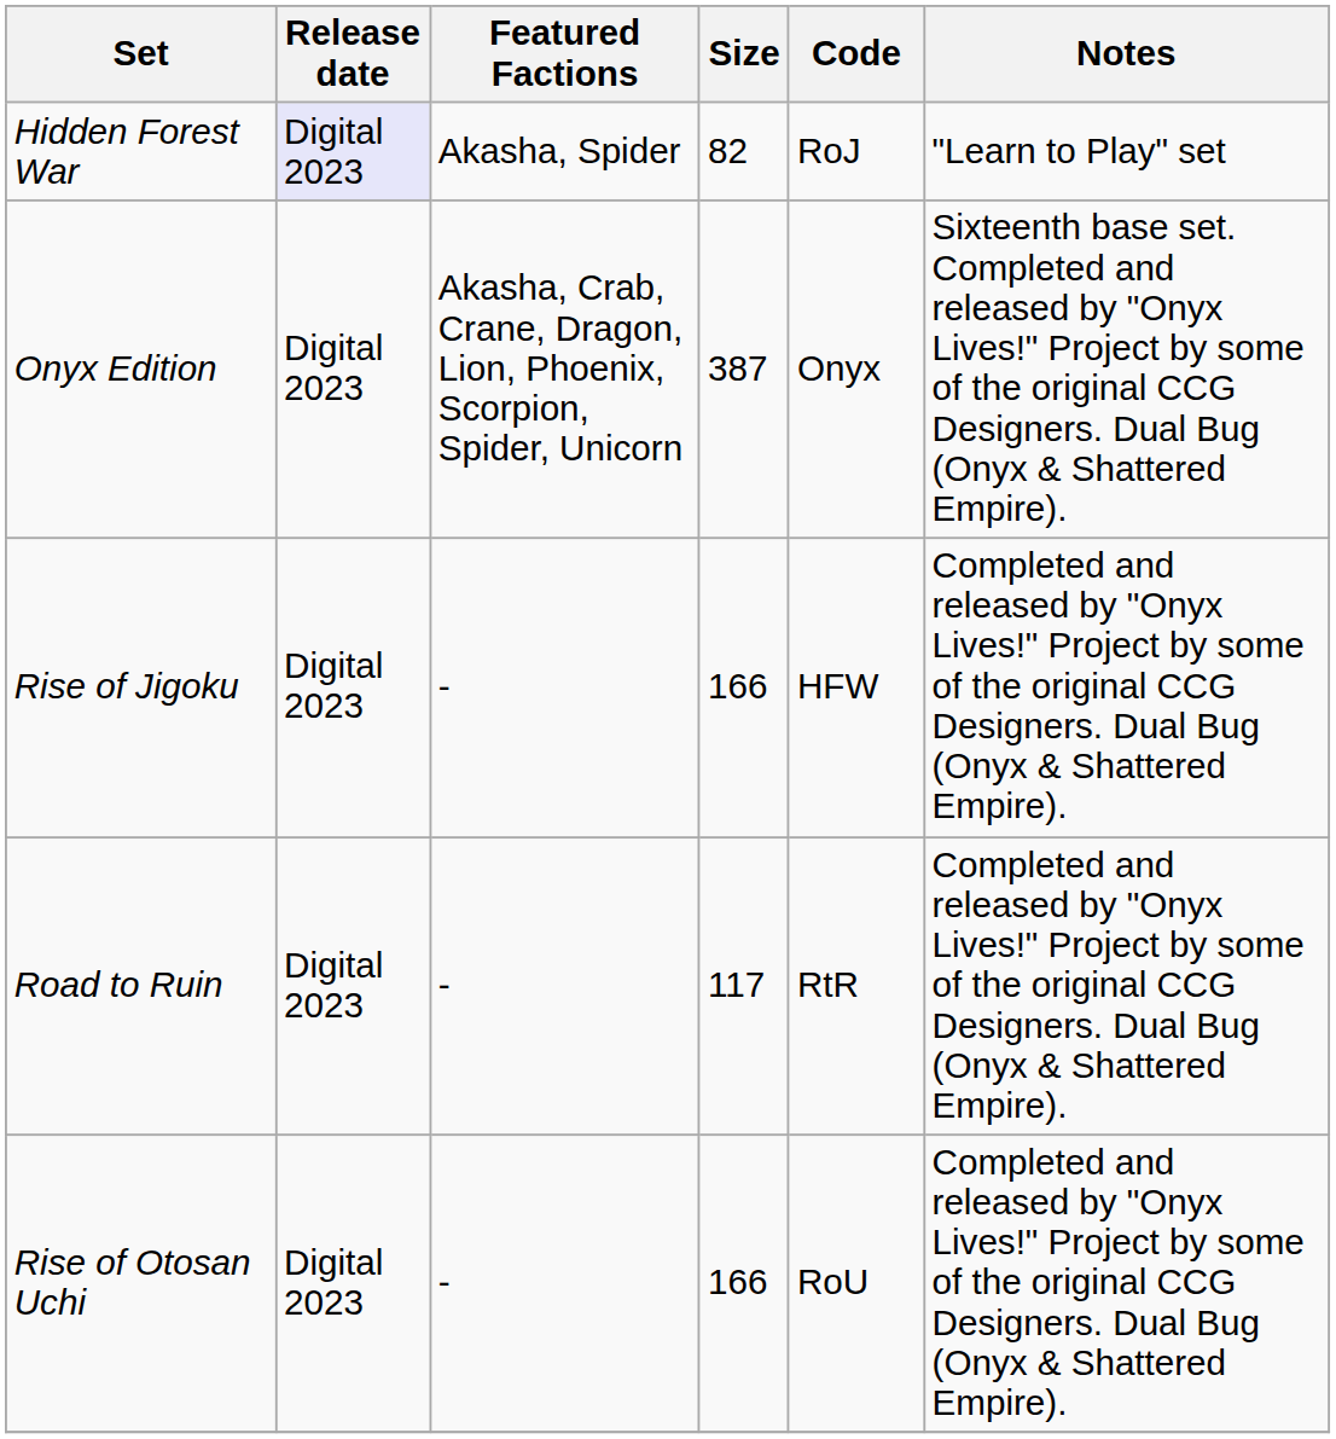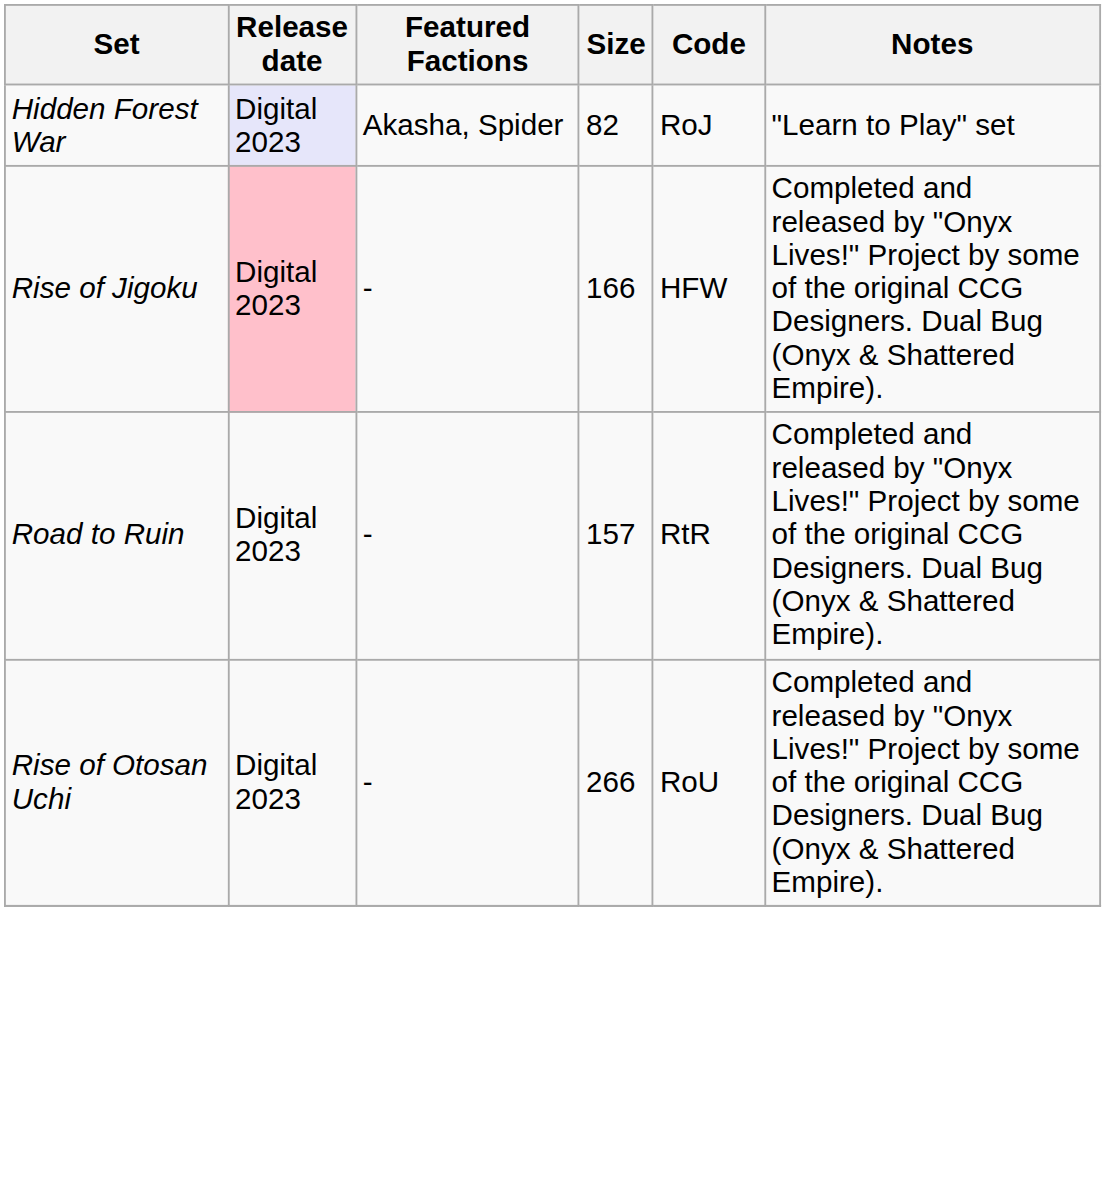- row: Onyx Edition | Digital 2023 | Akasha, Crab, Crane, Dragon, Lion, Phoenix, Scorpion, Spider, Unicorn | 387 | Onyx | Sixteenth base set. Completed and released by "Onyx Lives!" Project by some of the original CCG Designers. Dual Bug (Onyx & Shattered Empire).
Rise of Jigoku | Release date: no background -> pink background
Road to Ruin | Size: 117 -> 157
Rise of Otosan Uchi | Size: 166 -> 266
